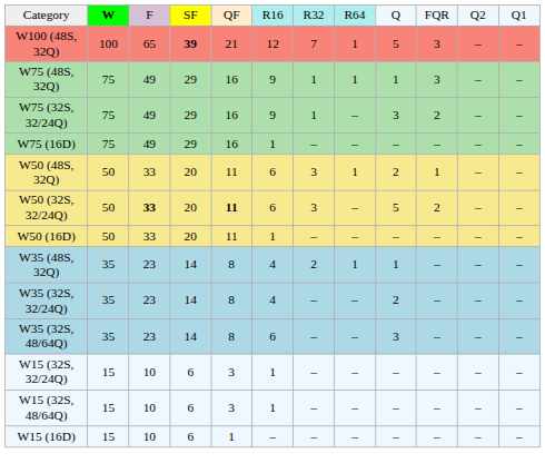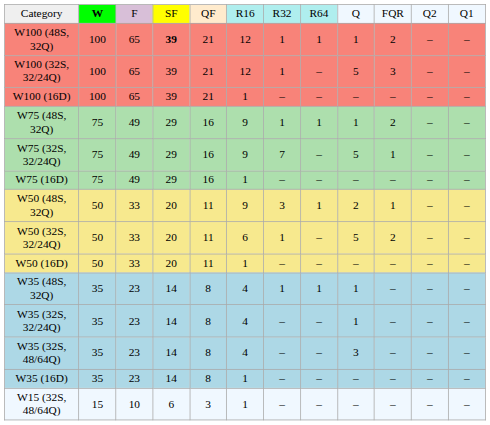W100 (48S, 32Q) | column 7: 7 -> 1
W100 (48S, 32Q) | column 9: 5 -> 1
W100 (48S, 32Q) | column 10: 3 -> 2
+ row: W100 (32S, 32/24Q) | 100 | 65 | 39 | 21 | 12 | 1 | – | 5 | 3 | – | –
+ row: W100 (16D) | 100 | 65 | 39 | 21 | 1 | – | – | – | – | – | –
W75 (48S, 32Q) | column 10: 3 -> 2
W75 (32S, 32/24Q) | column 7: 1 -> 7
W75 (32S, 32/24Q) | column 9: 3 -> 5
W75 (32S, 32/24Q) | column 10: 2 -> 1
W50 (48S, 32Q) | column 6: 6 -> 9
W50 (32S, 32/24Q) | column 3: bold -> normal
W50 (32S, 32/24Q) | column 5: bold -> normal
W50 (32S, 32/24Q) | column 7: 3 -> 1
W35 (48S, 32Q) | column 7: 2 -> 1
W35 (32S, 32/24Q) | column 9: 2 -> 1
W35 (32S, 48/64Q) | column 6: 6 -> 4
+ row: W35 (16D) | 35 | 23 | 14 | 8 | 1 | – | – | – | – | – | –
- row: W15 (32S, 32/24Q) | 15 | 10 | 6 | 3 | 1 | – | – | – | – | – | –
- row: W15 (16D) | 15 | 10 | 6 | 1 | – | – | – | – | – | – | –
